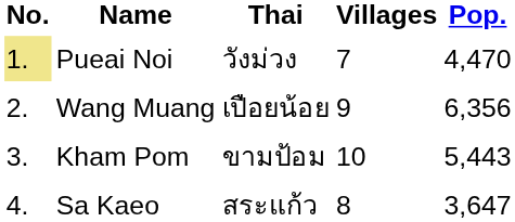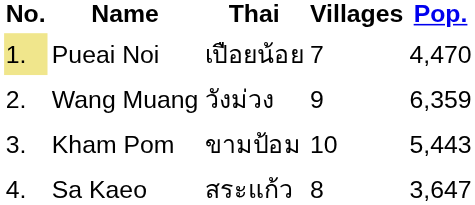Pueai Noi | Thai: วังม่วง -> เปือยน้อย
Wang Muang | Thai: เปือยน้อย -> วังม่วง
Wang Muang | Pop.: 6,356 -> 6,359
